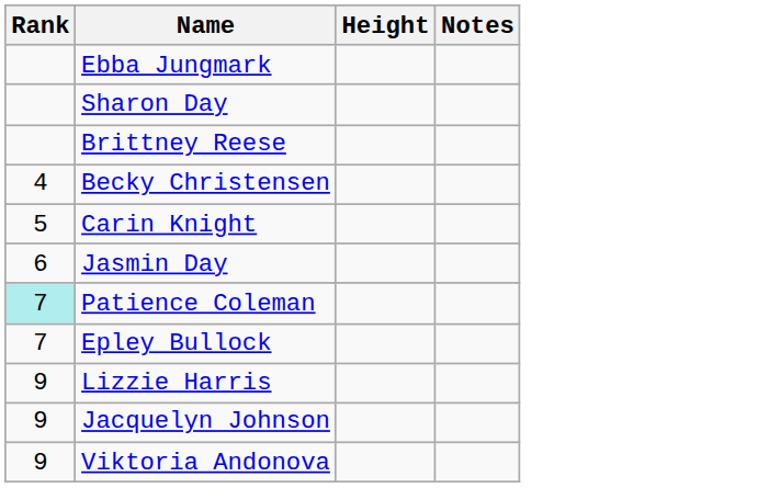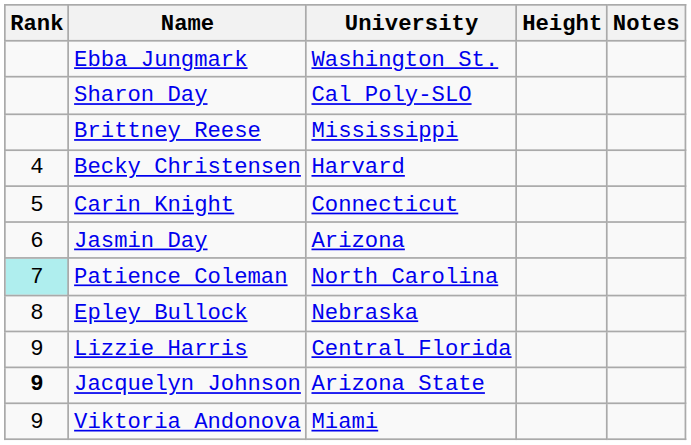+ column: University | Washington St. | Cal Poly-SLO | Mississippi | Harvard | Connecticut | Arizona | North Carolina | Nebraska | Central Florida | Arizona State | Miami
Epley Bullock | Rank: 7 -> 8
Jacquelyn Johnson | Rank: normal -> bold
